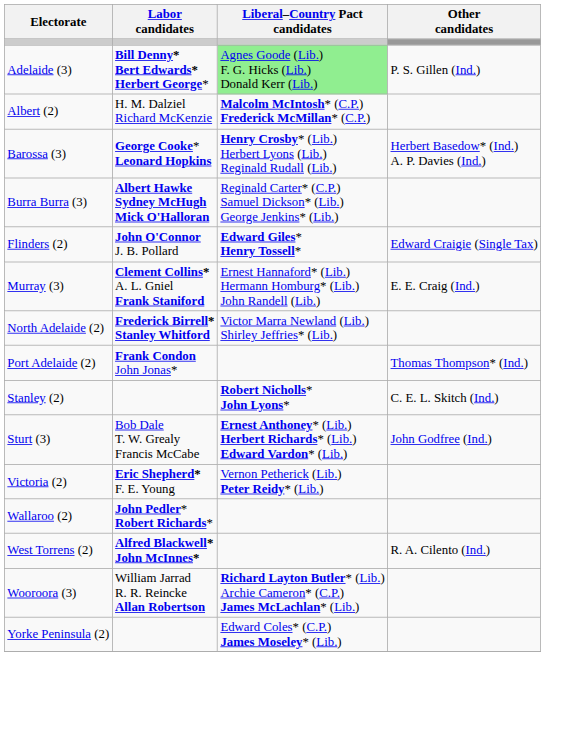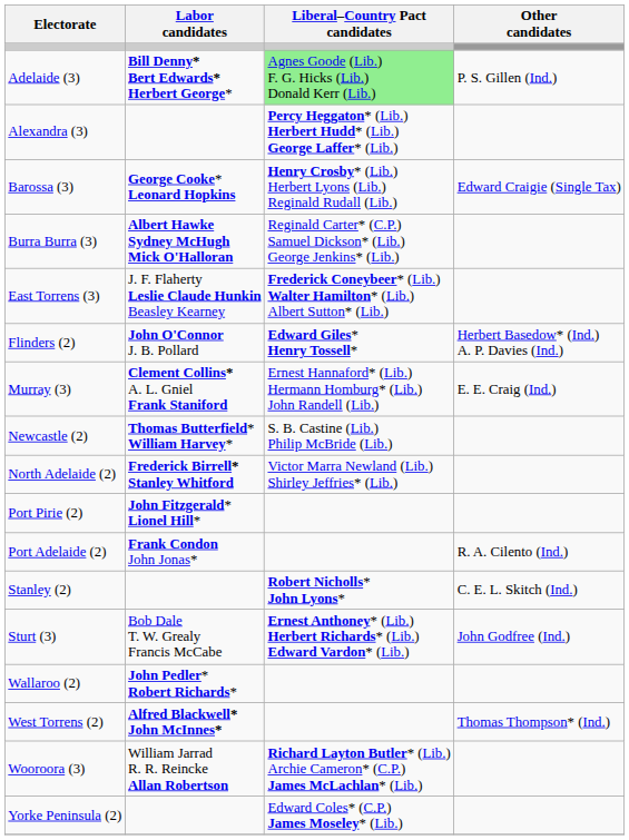- row: Albert (2) | H. M. Dalziel Richard McKenzie | Malcolm McIntosh* (C.P.) Frederick McMillan* (C.P.)
+ row: Alexandra (3) | Percy Heggaton* (Lib.) Herbert Hudd* (Lib.) George Laffer* (Lib.)
Barossa (3) | Other candidates: Herbert Basedow* (Ind.) A. P. Davies (Ind.) -> Edward Craigie (Single Tax)
+ row: East Torrens (3) | J. F. Flaherty Leslie Claude Hunkin Beasley Kearney | Frederick Coneybeer* (Lib.) Walter Hamilton* (Lib.) Albert Sutton* (Lib.)
Flinders (2) | Other candidates: Edward Craigie (Single Tax) -> Herbert Basedow* (Ind.) A. P. Davies (Ind.)
+ row: Newcastle (2) | Thomas Butterfield* William Harvey* | S. B. Castine (Lib.) Philip McBride (Lib.)
+ row: Port Pirie (2) | John Fitzgerald* Lionel Hill*
Port Adelaide (2) | Other candidates: Thomas Thompson* (Ind.) -> R. A. Cilento (Ind.)
- row: Victoria (2) | Eric Shepherd* F. E. Young | Vernon Petherick (Lib.) Peter Reidy* (Lib.)
West Torrens (2) | Other candidates: R. A. Cilento (Ind.) -> Thomas Thompson* (Ind.)
